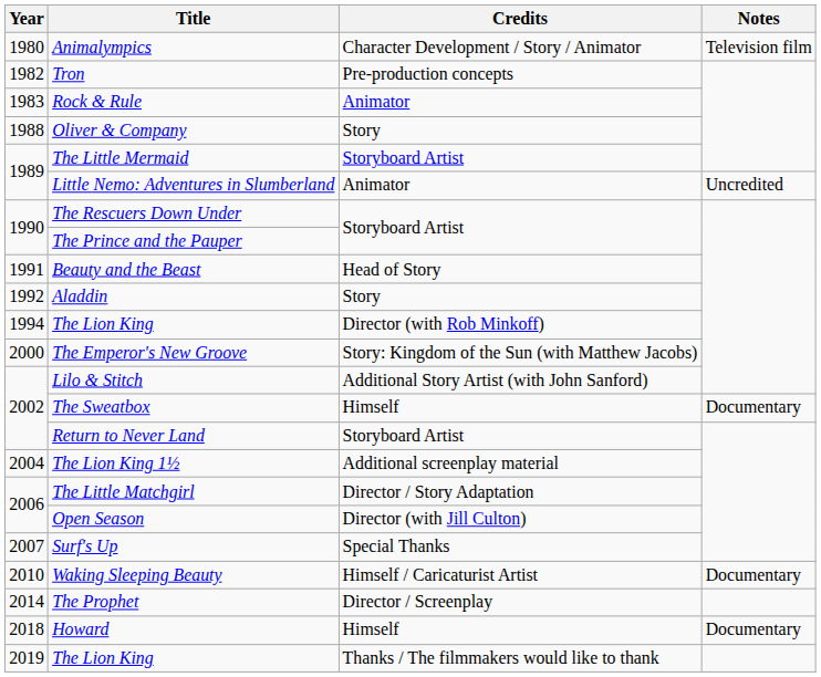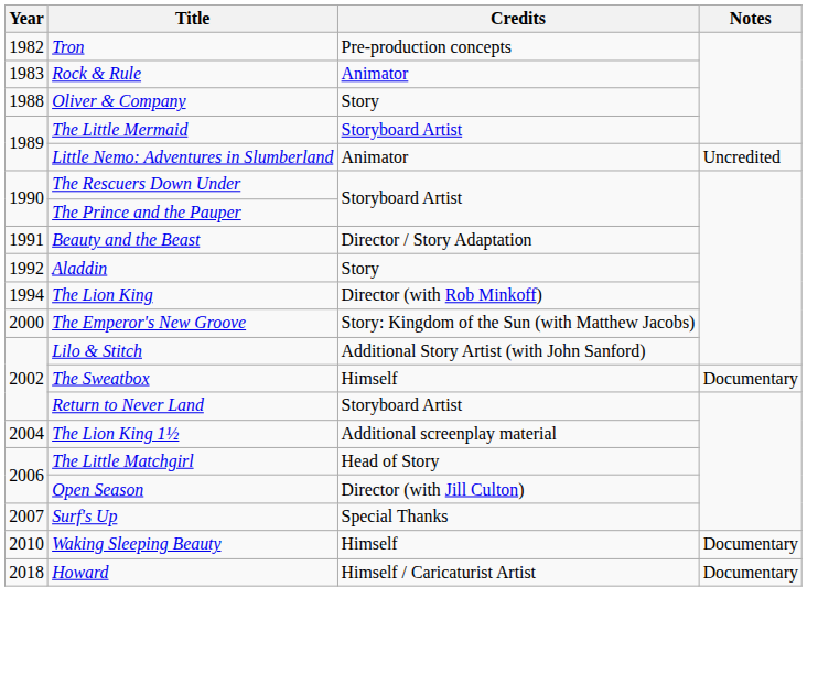- row: 1980 | Animalympics | Character Development / Story / Animator | Television film
Beauty and the Beast | Credits: Head of Story -> Director / Story Adaptation
The Little Matchgirl | Credits: Director / Story Adaptation -> Head of Story
Waking Sleeping Beauty | Credits: Himself / Caricaturist Artist -> Himself
- row: 2014 | The Prophet | Director / Screenplay
Howard | Credits: Himself -> Himself / Caricaturist Artist
- row: 2019 | The Lion King | Thanks / The filmmakers would like to thank
